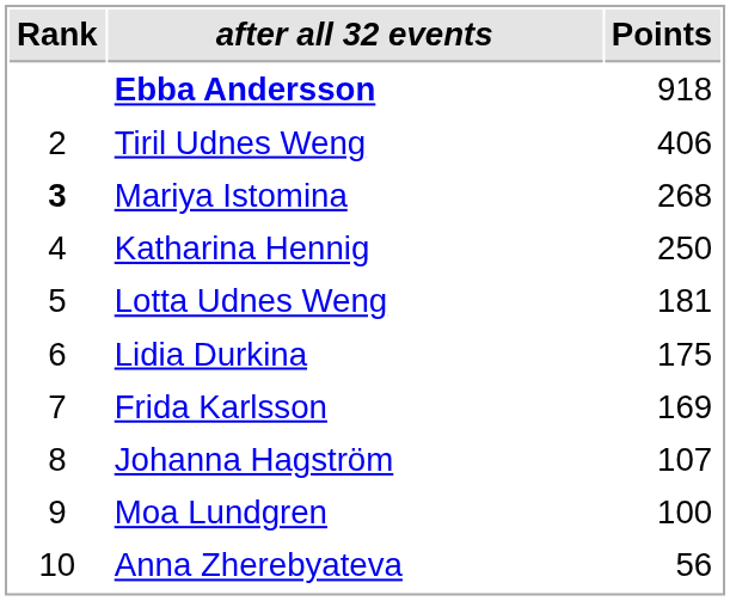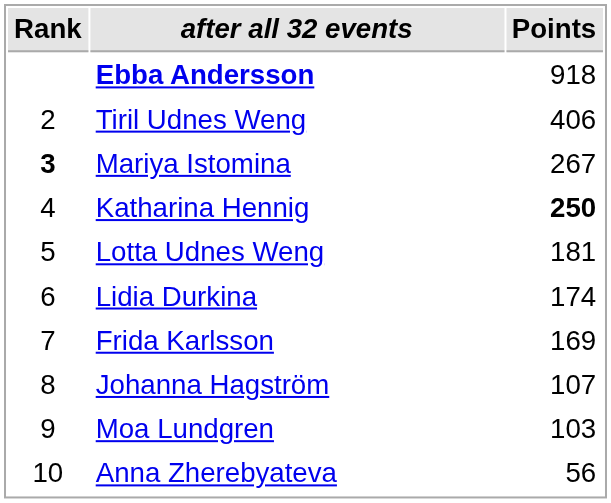Mariya Istomina | Points: 268 -> 267
Katharina Hennig | Points: normal -> bold
Lidia Durkina | Points: 175 -> 174
Moa Lundgren | Points: 100 -> 103
